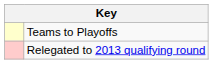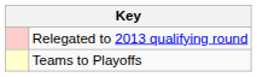rows swapped: Teams to Playoffs <-> Relegated to 2013 qualifying round
